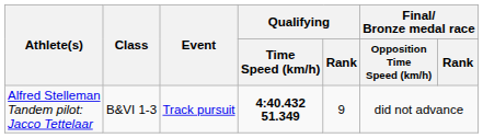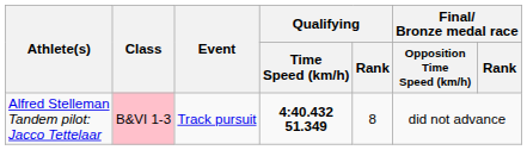Alfred Stelleman Tandem pilot: Jacco Tettelaar | Class: no background -> pink background
Alfred Stelleman Tandem pilot: Jacco Tettelaar | Qualifying / Rank: 9 -> 8
